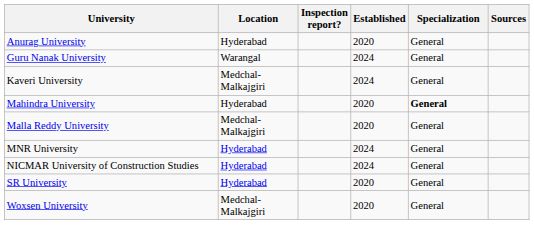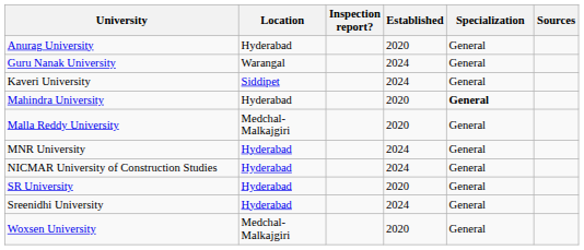Kaveri University | Location: Medchal- Malkajgiri -> Siddipet
+ row: Sreenidhi University | Hyderabad | 2024 | General
